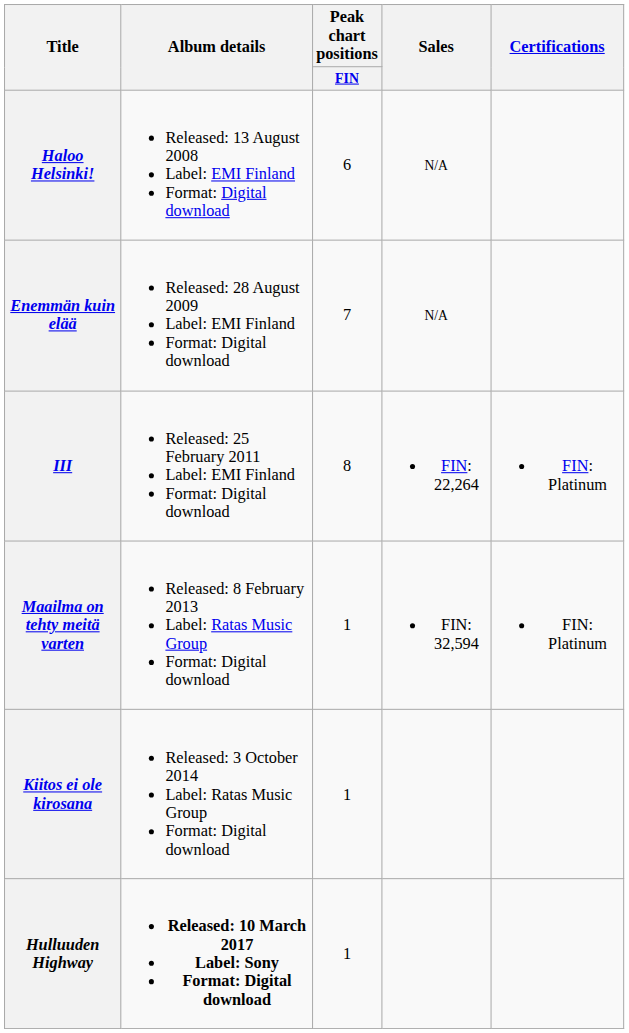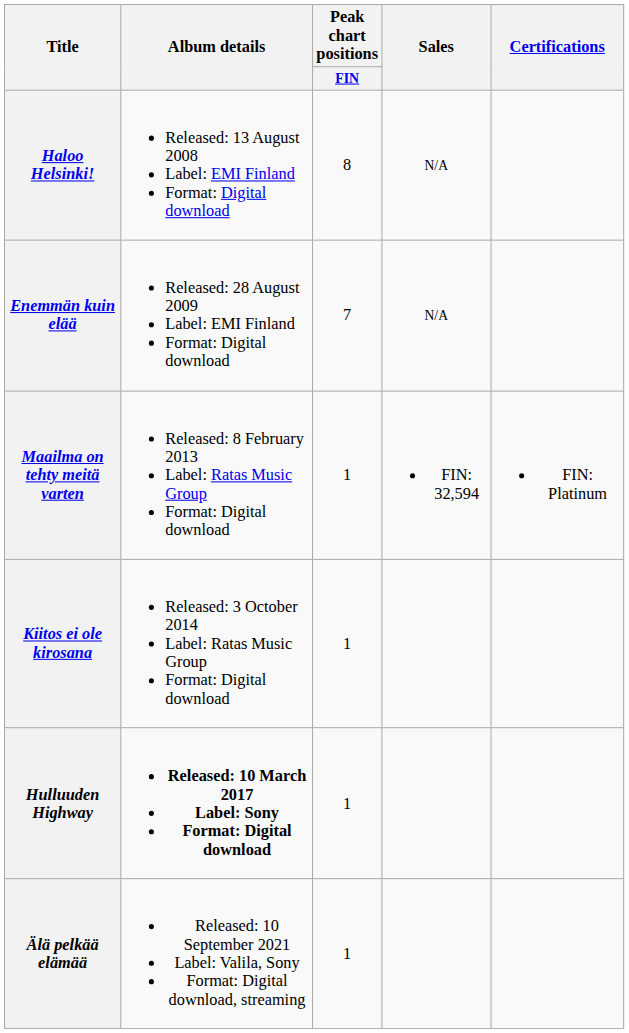Haloo Helsinki! | Peak chart positions / FIN: 6 -> 8
- row: III | Released: 25 February 2011 Label: EMI Finland Format: Digital download | 8 | FIN: 22,264 | FIN: Platinum
+ row: Älä pelkää elämää | Released: 10 September 2021 Label: Valila, Sony Format: Digital download, streaming | 1
